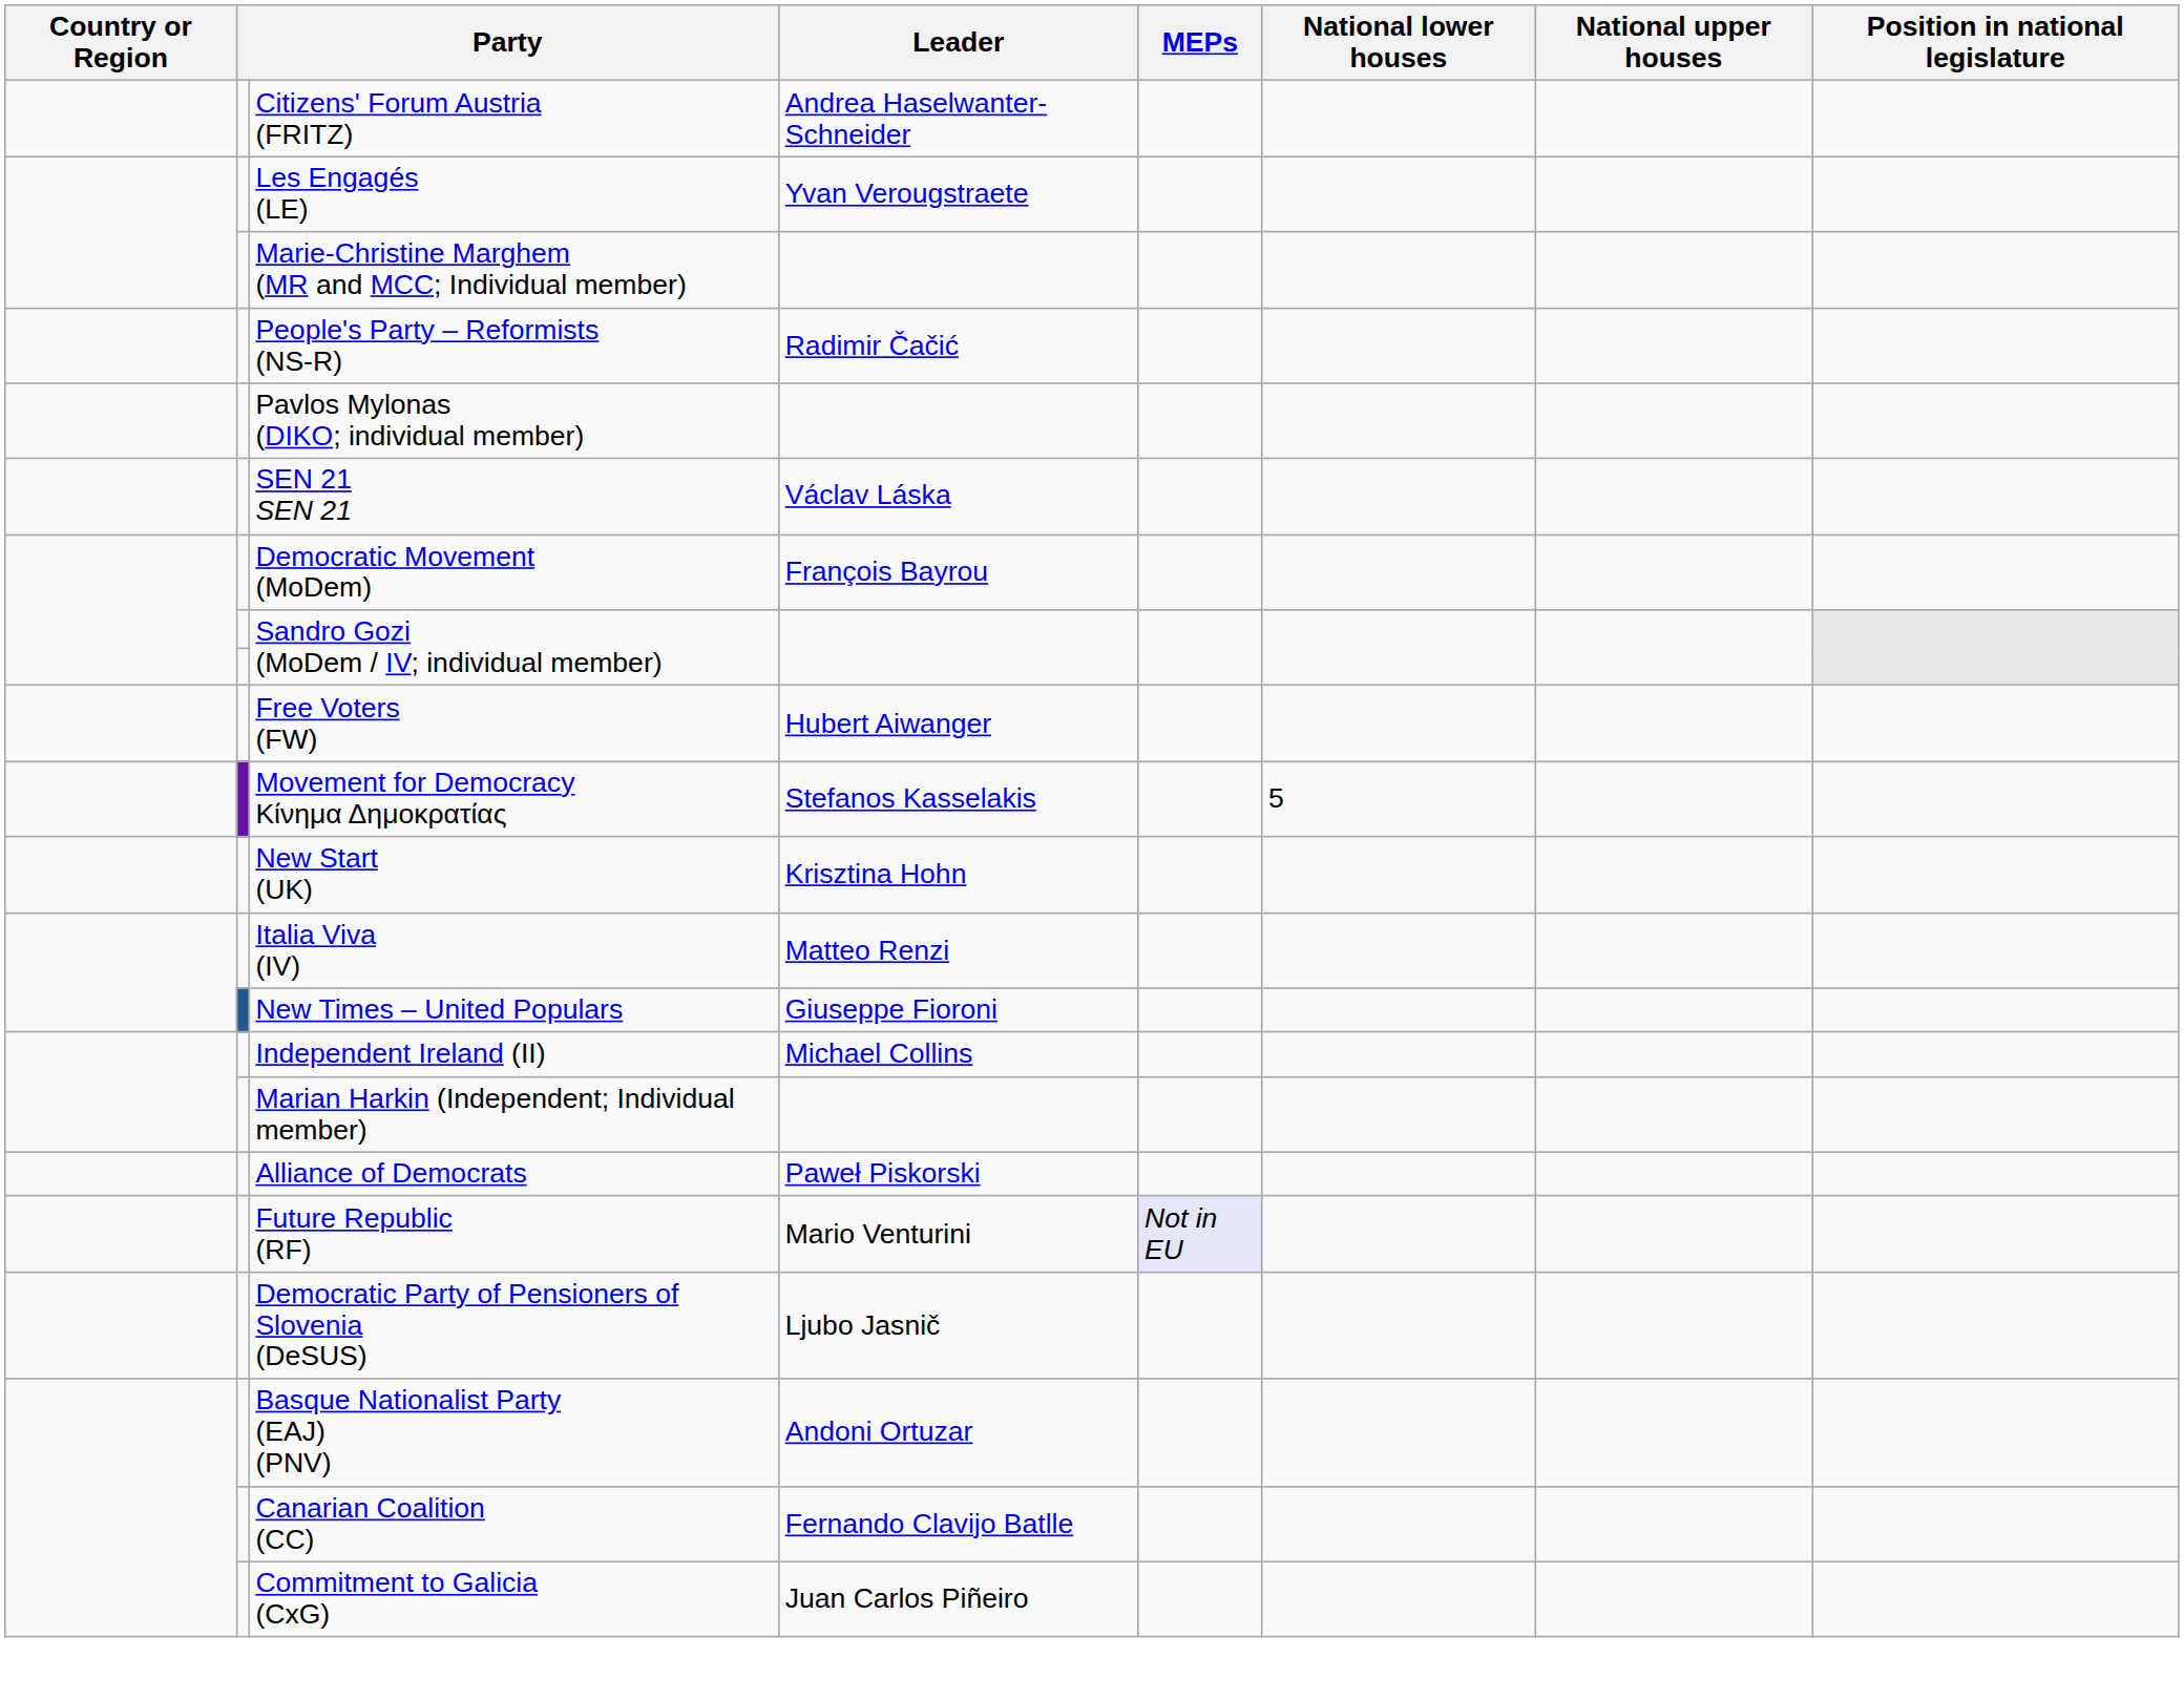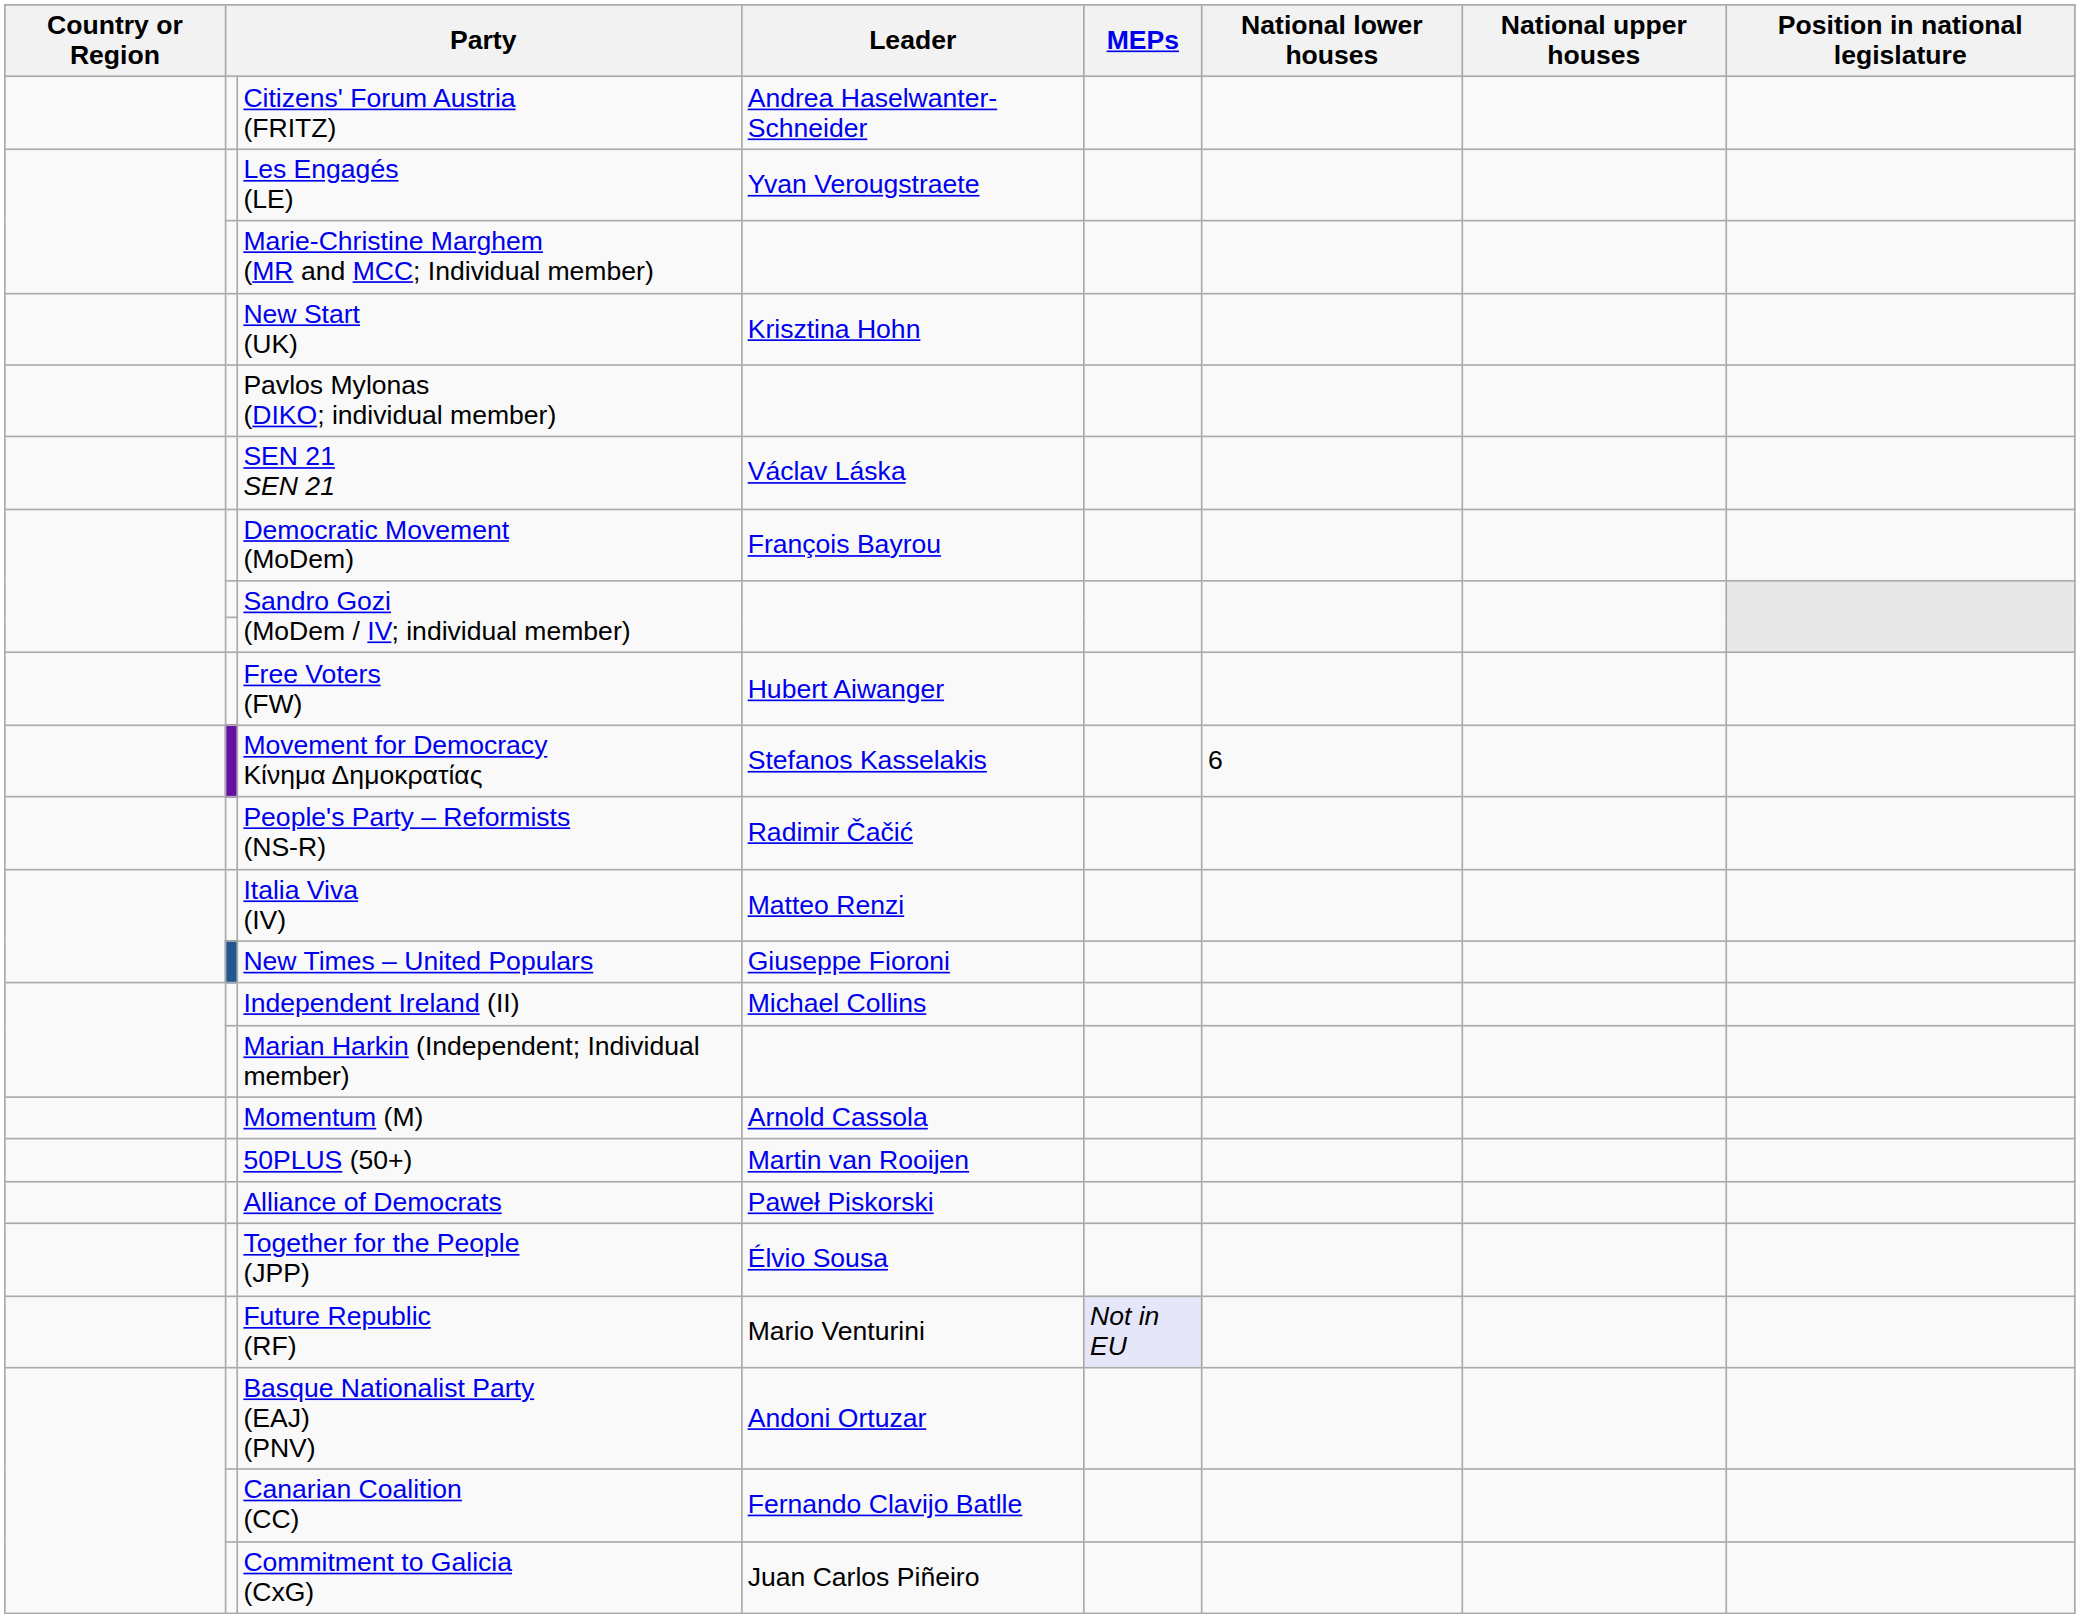rows swapped: People's Party – Reformists (NS-R) <-> New Start (UK)
Movement for Democracy Κίνημα Δημοκρατίας | National lower houses: 5 -> 6
+ row: Momentum (M) | Arnold Cassola
+ row: 50PLUS (50+) | Martin van Rooijen
+ row: Together for the People (JPP) | Élvio Sousa
- row: Democratic Party of Pensioners of Slovenia (DeSUS) | Ljubo Jasnič
